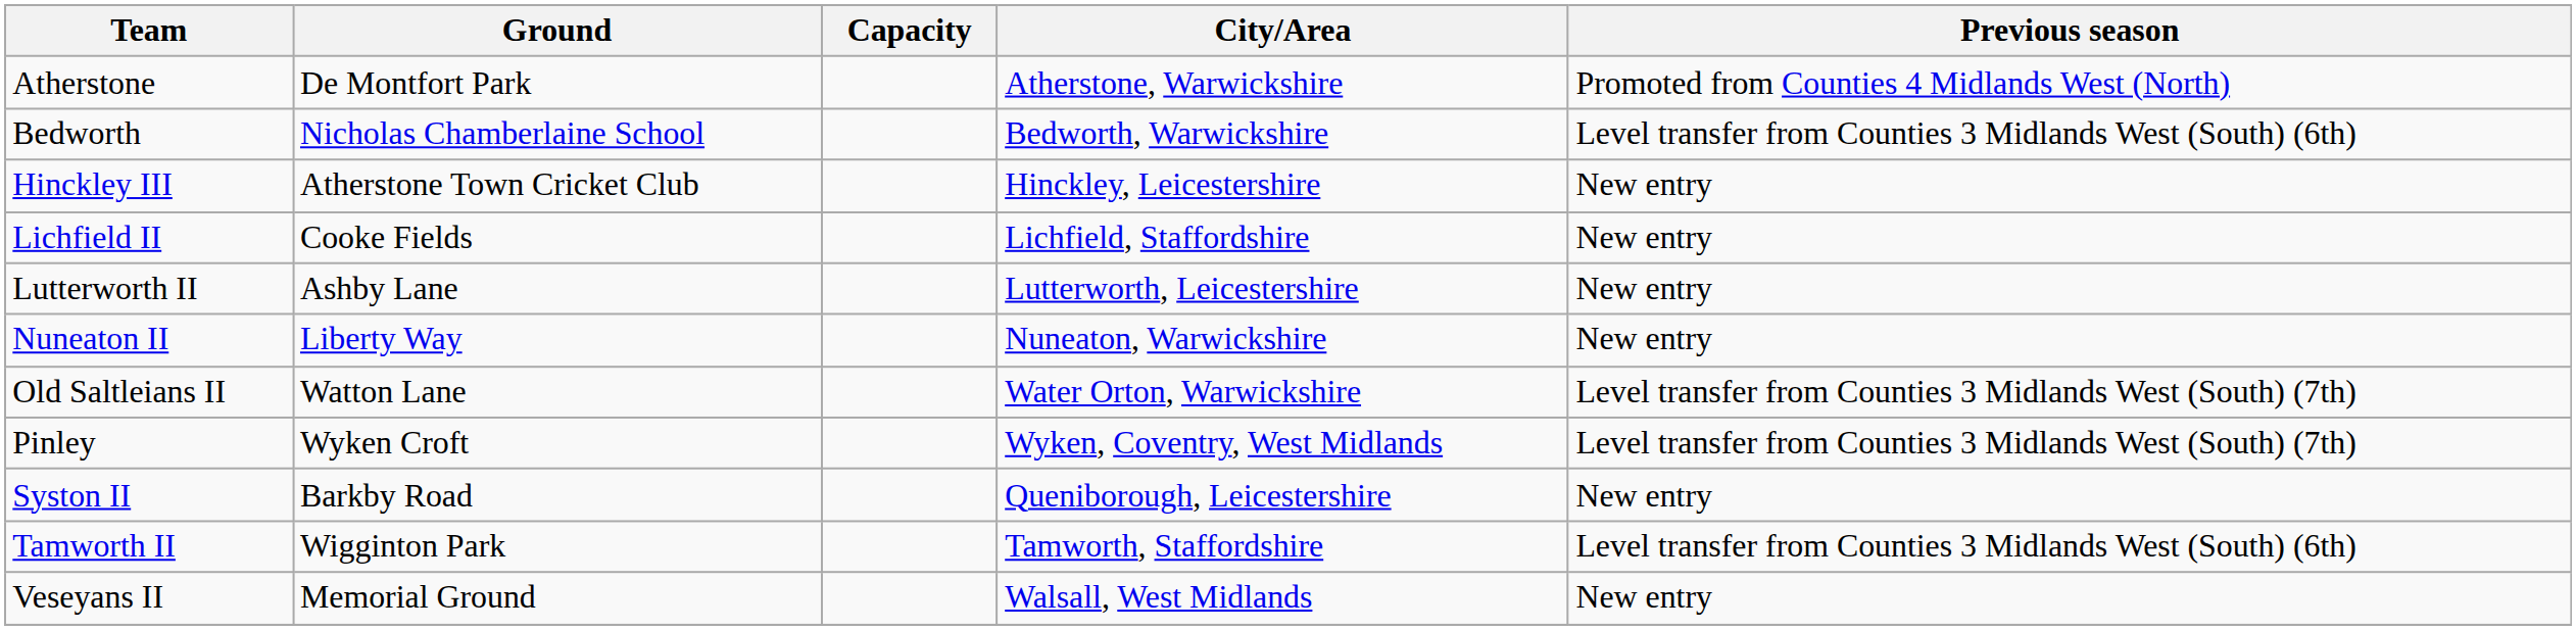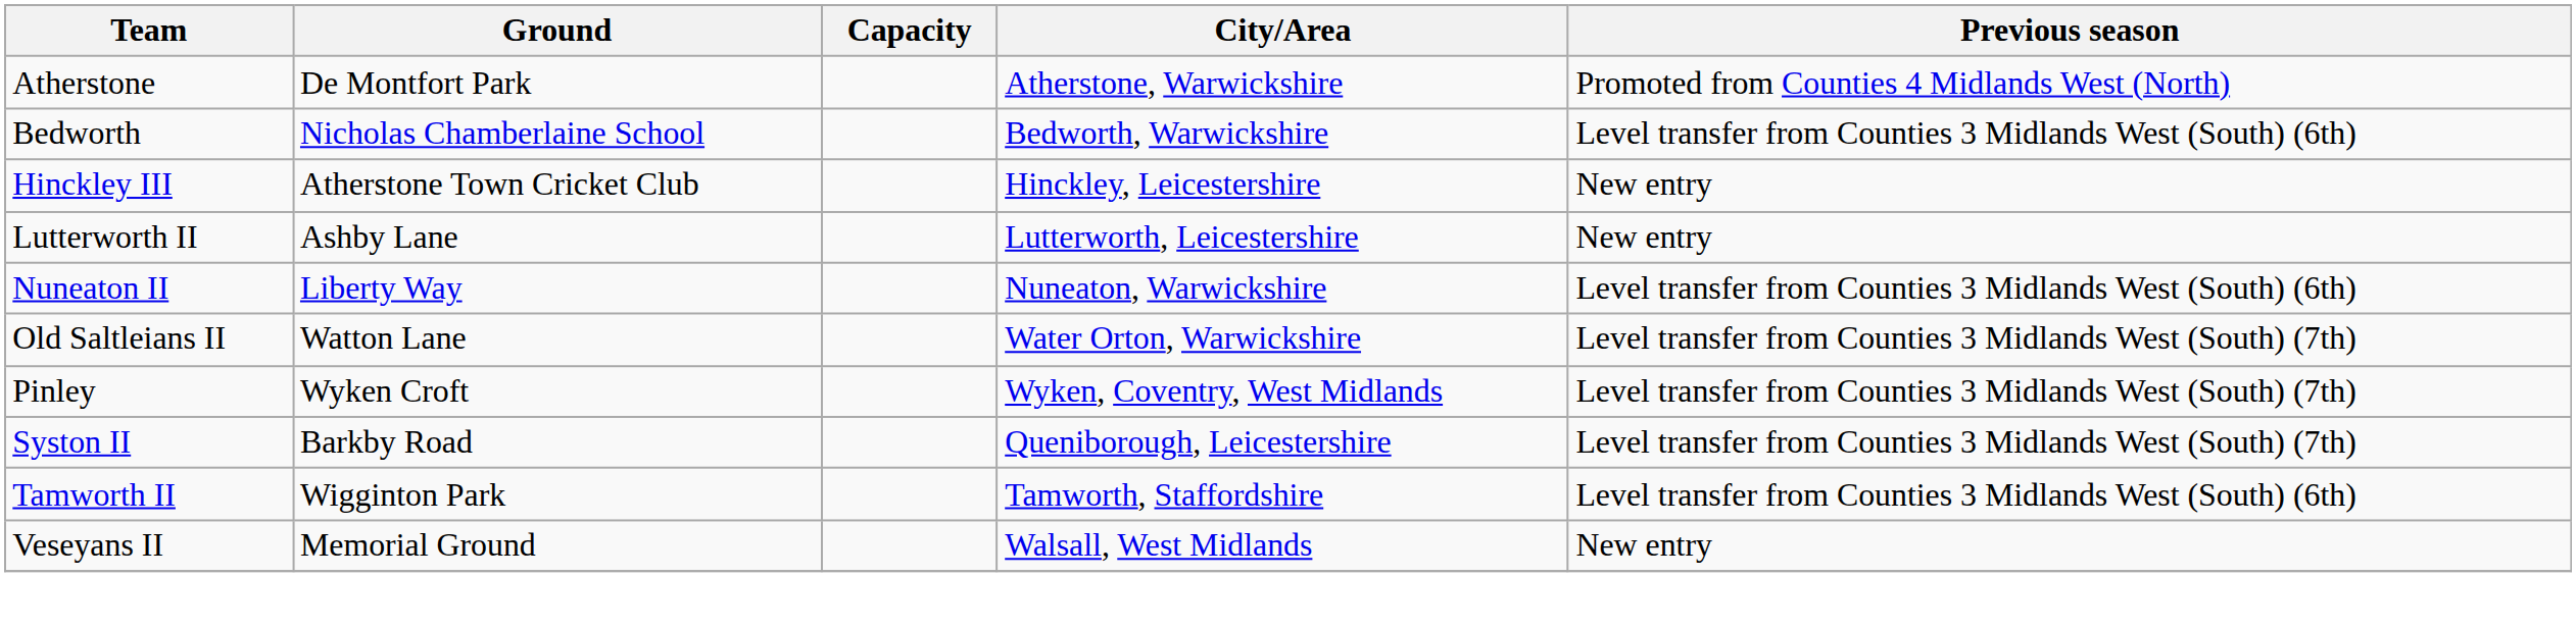- row: Lichfield II | Cooke Fields | Lichfield, Staffordshire | New entry
Nuneaton II | Previous season: New entry -> Level transfer from Counties 3 Midlands West (South) (6th)
Syston II | Previous season: New entry -> Level transfer from Counties 3 Midlands West (South) (7th)
